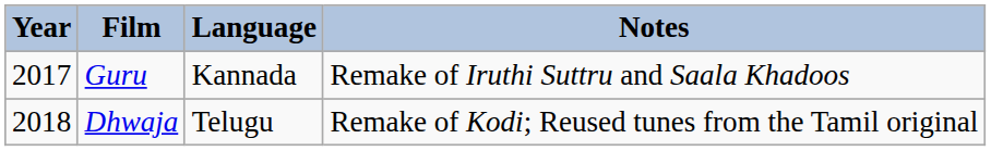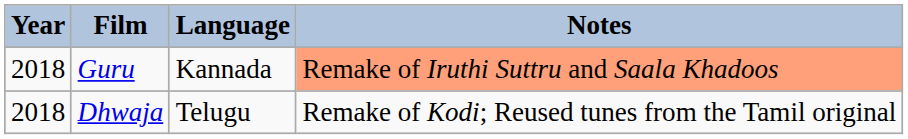Guru | Year: 2017 -> 2018
Guru | Notes: no background -> lightsalmon background
